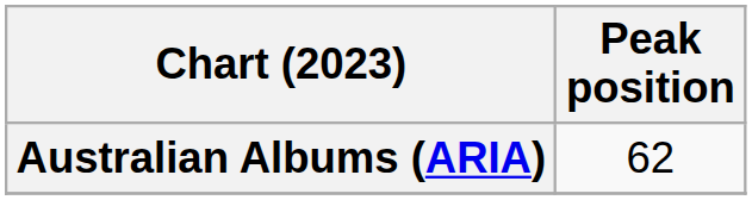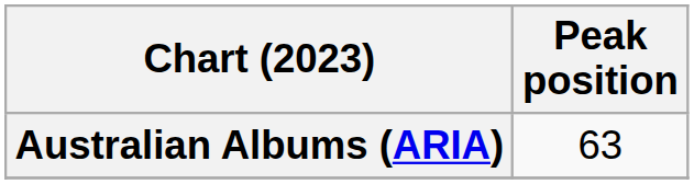Australian Albums (ARIA) | Peak position: 62 -> 63
